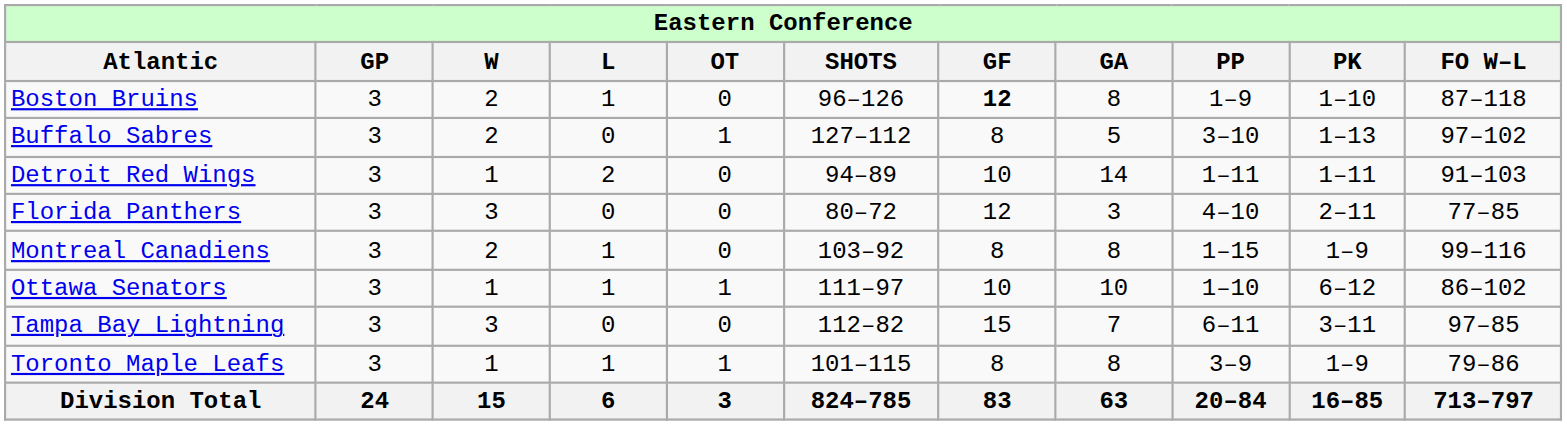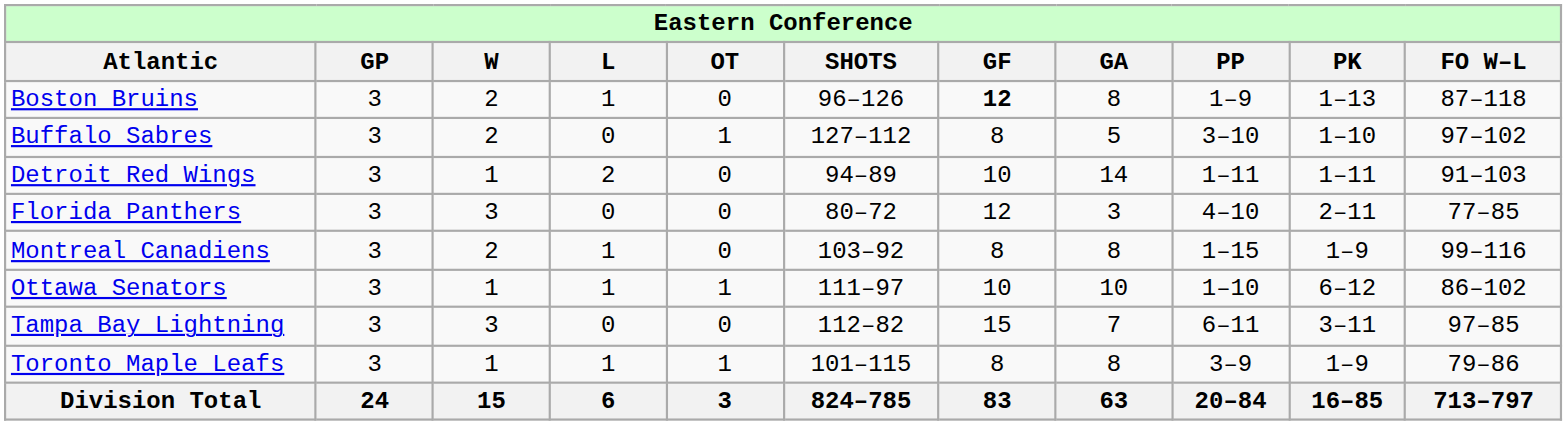Boston Bruins | column 10: 1–10 -> 1–13
Buffalo Sabres | column 10: 1–13 -> 1–10
